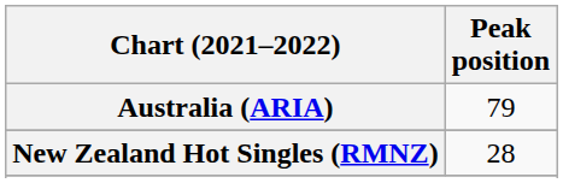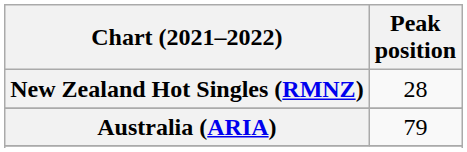rows swapped: Australia (ARIA) <-> New Zealand Hot Singles (RMNZ)
